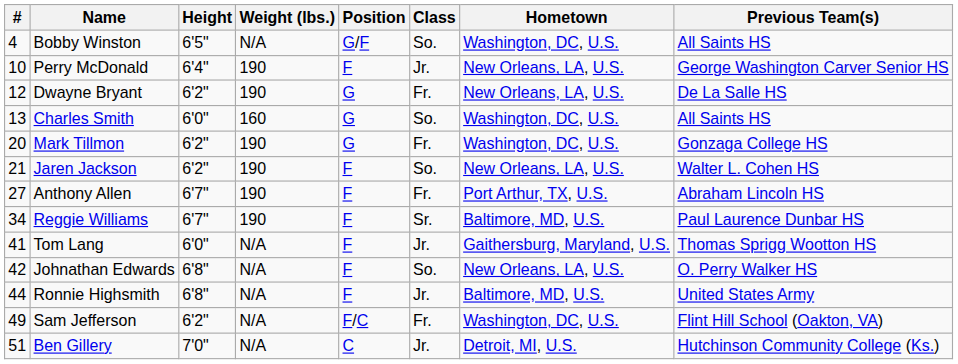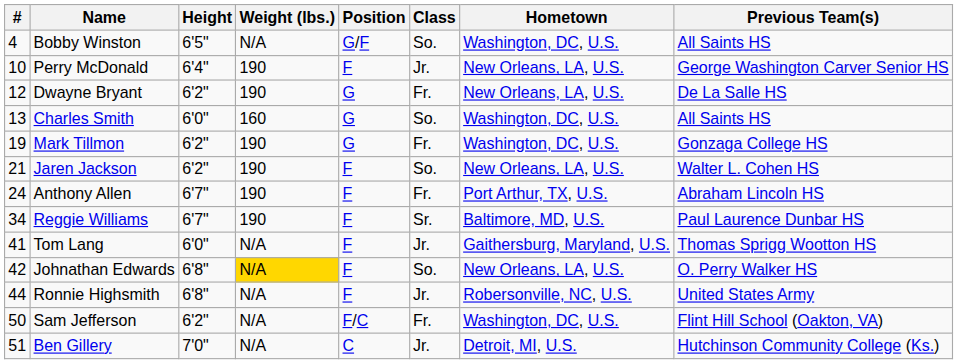Mark Tillmon | #: 20 -> 19
Anthony Allen | #: 27 -> 24
Johnathan Edwards | Weight (lbs.): no background -> gold background
Ronnie Highsmith | Hometown: Baltimore, MD, U.S. -> Robersonville, NC, U.S.
Sam Jefferson | #: 49 -> 50
